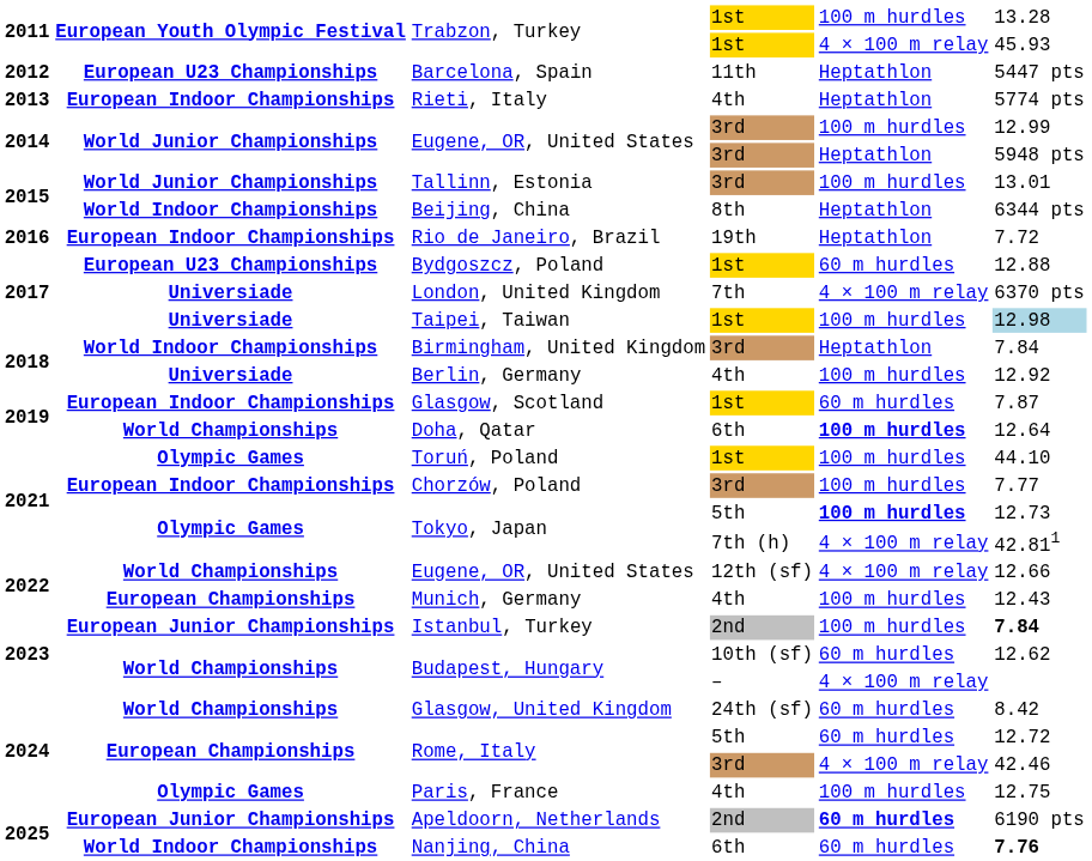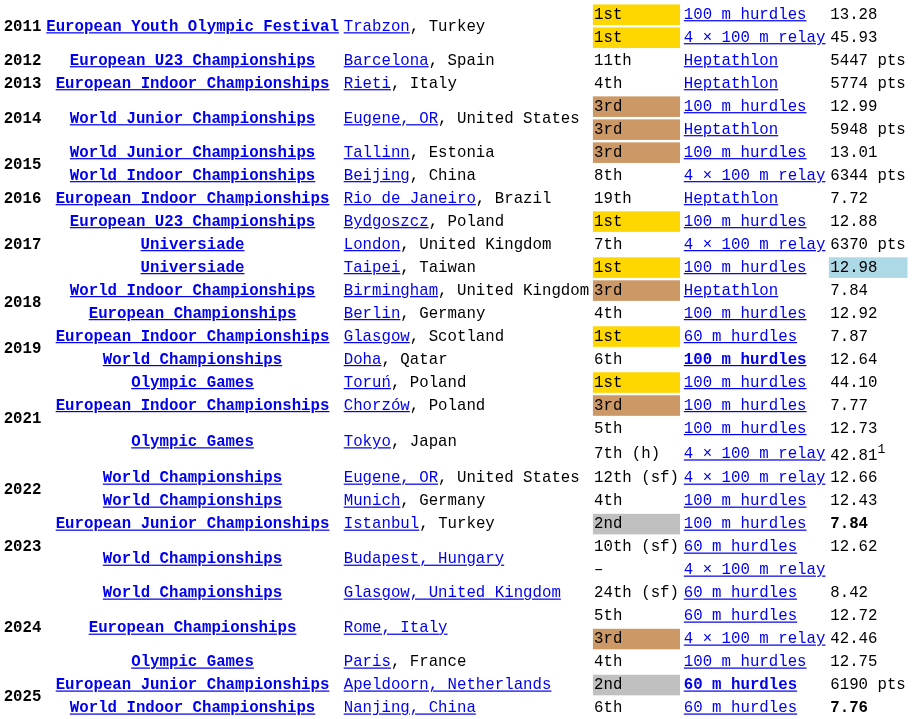Beijing, China | column 5: Heptathlon -> 4 × 100 m relay
Bydgoszcz, Poland | column 5: 60 m hurdles -> 100 m hurdles
Berlin, Germany | column 2: Universiade -> European Championships
Tokyo, Japan / 5th | column 5: bold -> normal
Munich, Germany | column 2: European Championships -> World Championships
